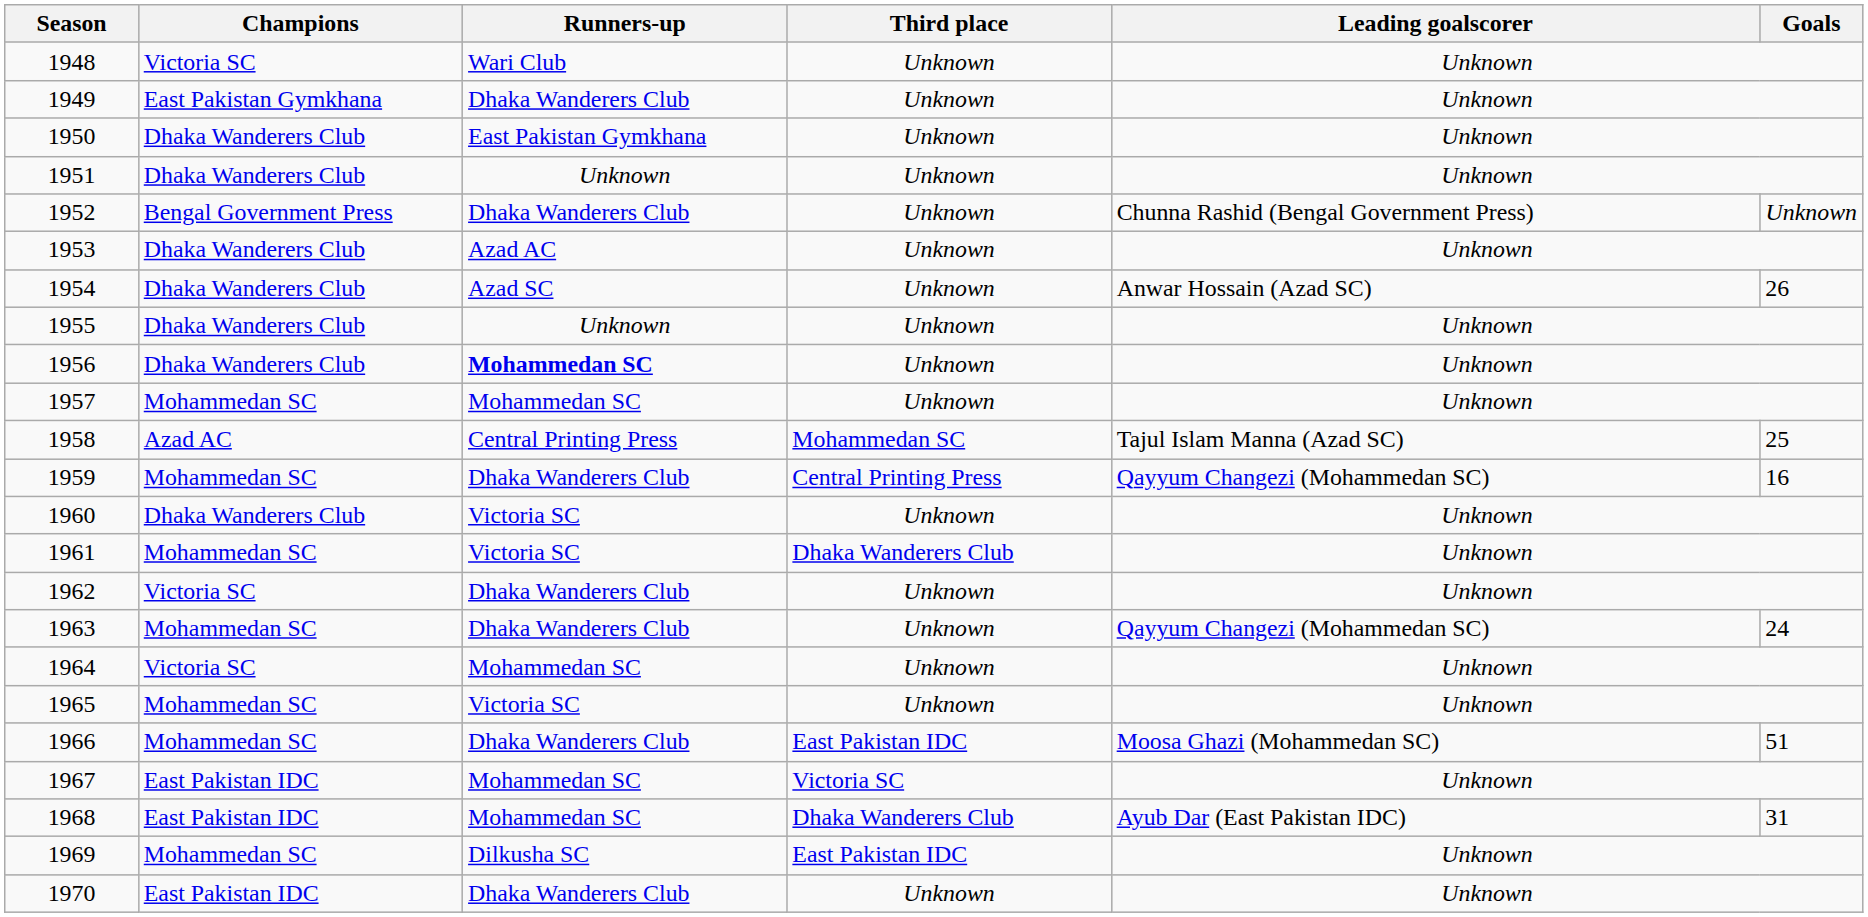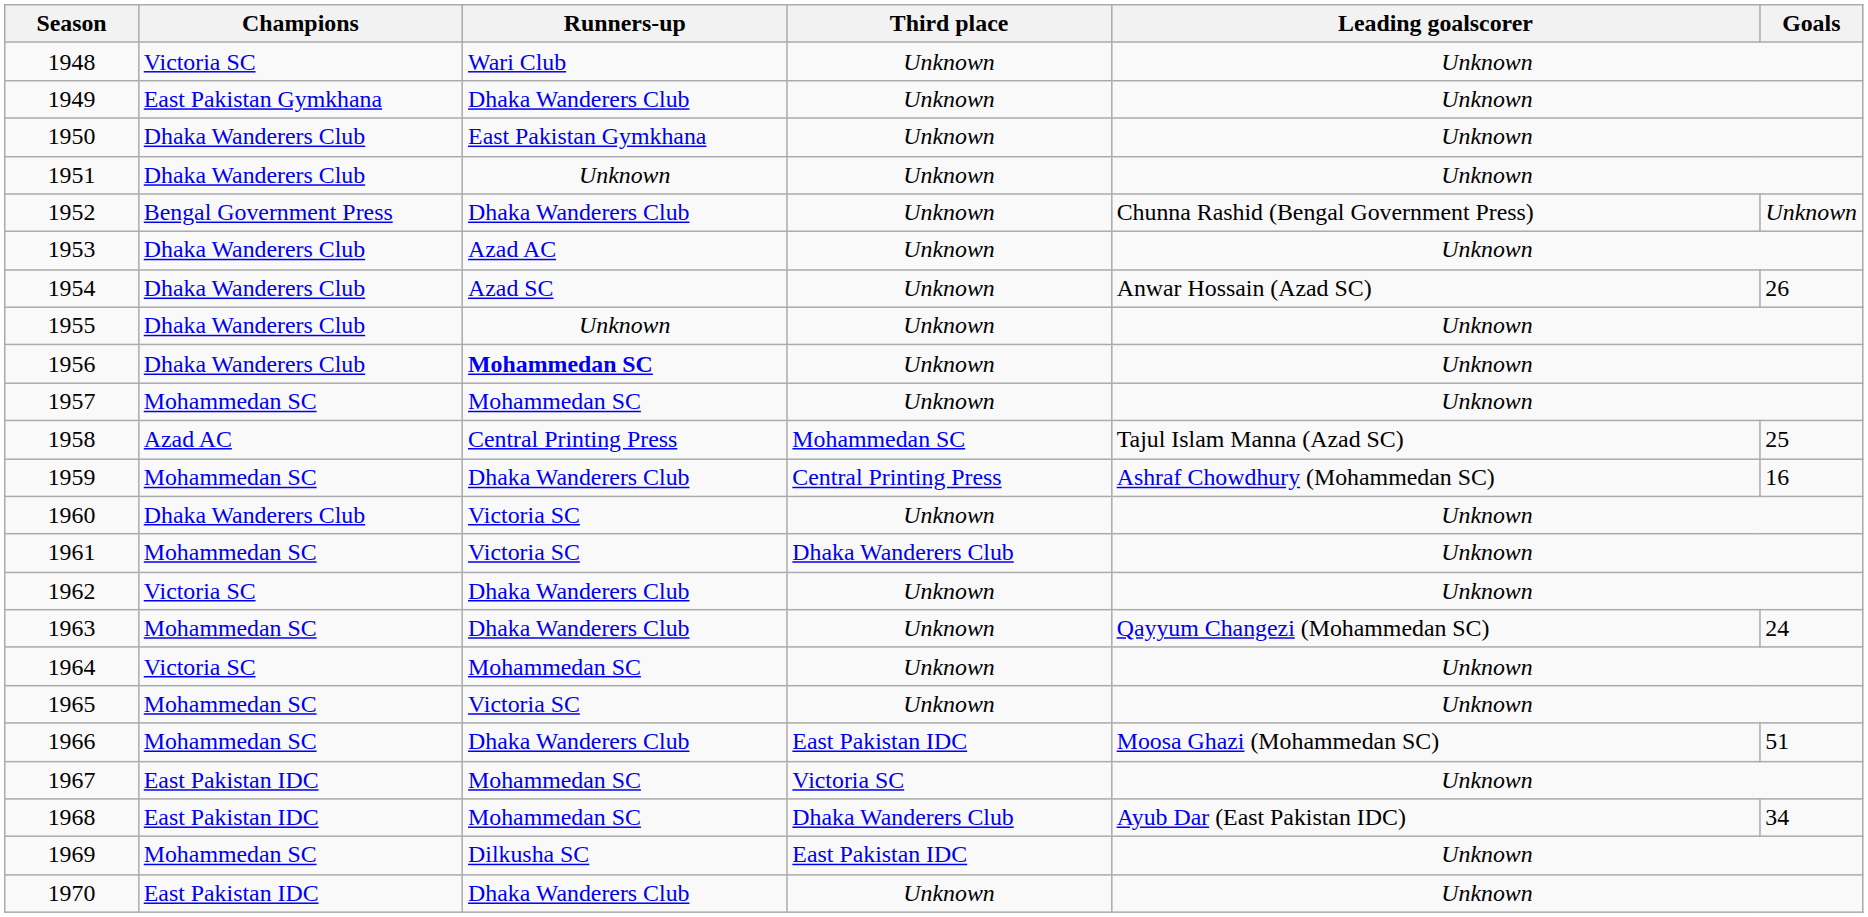1959 | Leading goalscorer: Qayyum Changezi (Mohammedan SC) -> Ashraf Chowdhury (Mohammedan SC)
1968 | Goals: 31 -> 34
